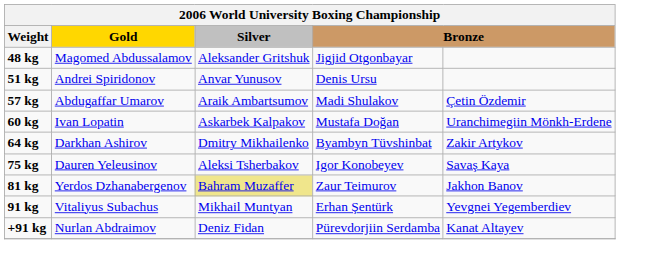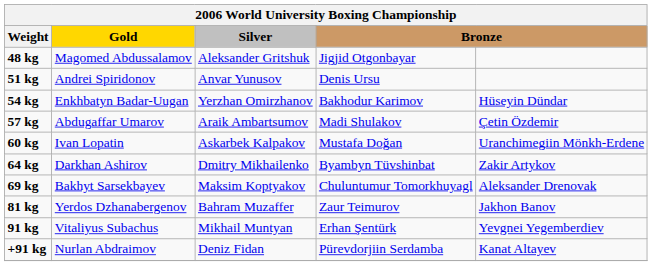+ row: 54 kg | Enkhbatyn Badar-Uugan | Yerzhan Omirzhanov | Bakhodur Karimov | Hüseyin Dündar
+ row: 69 kg | Bakhyt Sarsekbayev | Maksim Koptyakov | Chuluntumur Tomorkhuyagl | Aleksander Drenovak
- row: 75 kg | Dauren Yeleusinov | Aleksi Tsherbakov | Igor Konobeyev | Savaş Kaya
81 kg | Silver: khaki background -> no background
